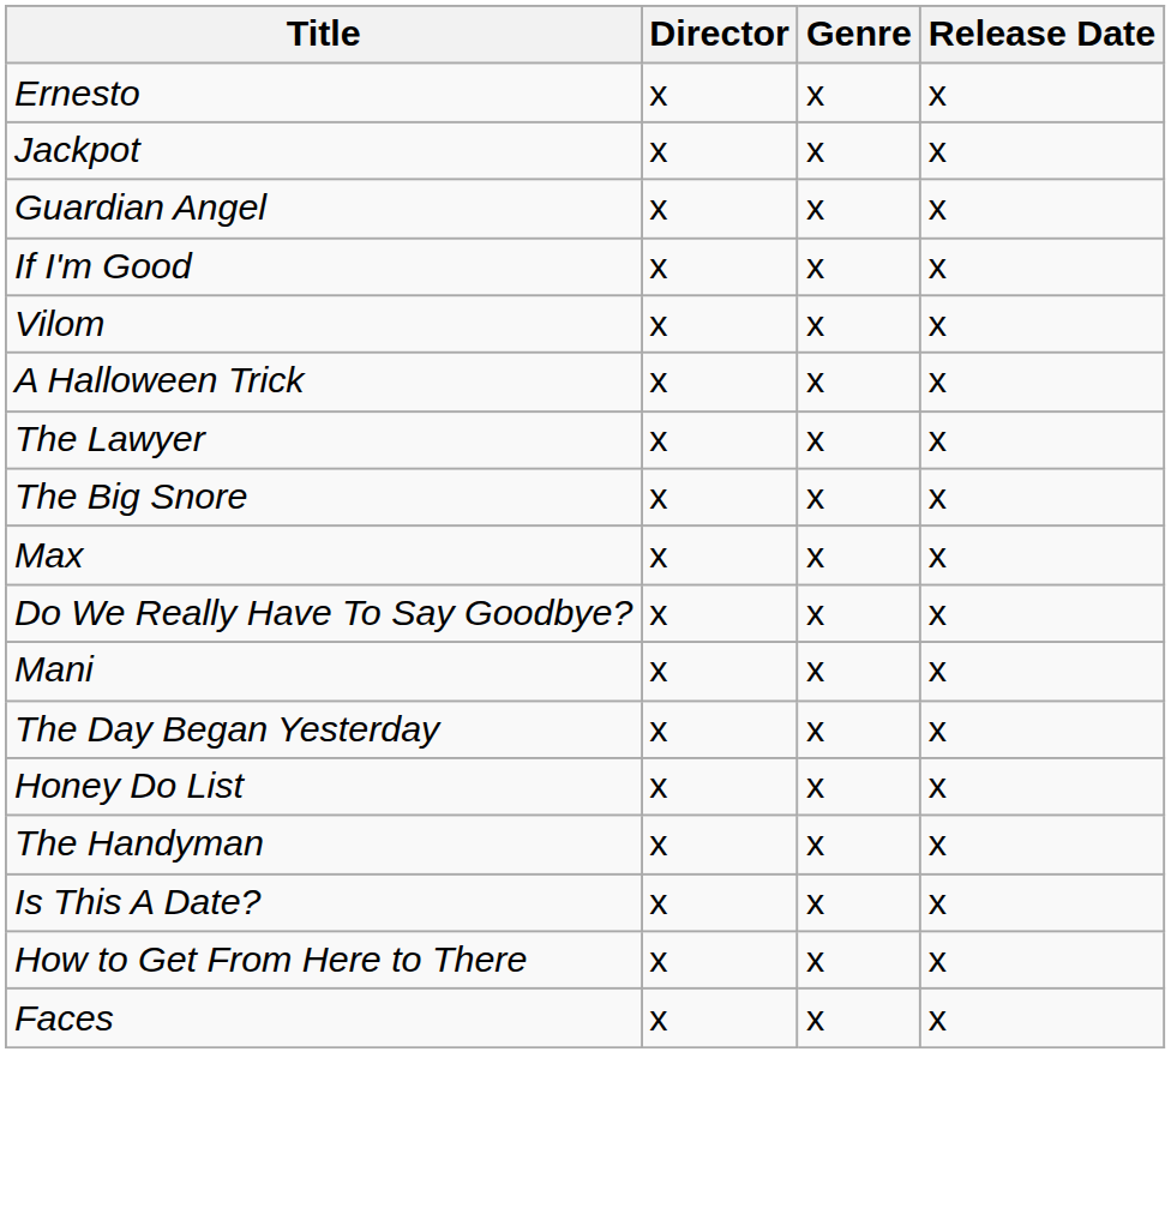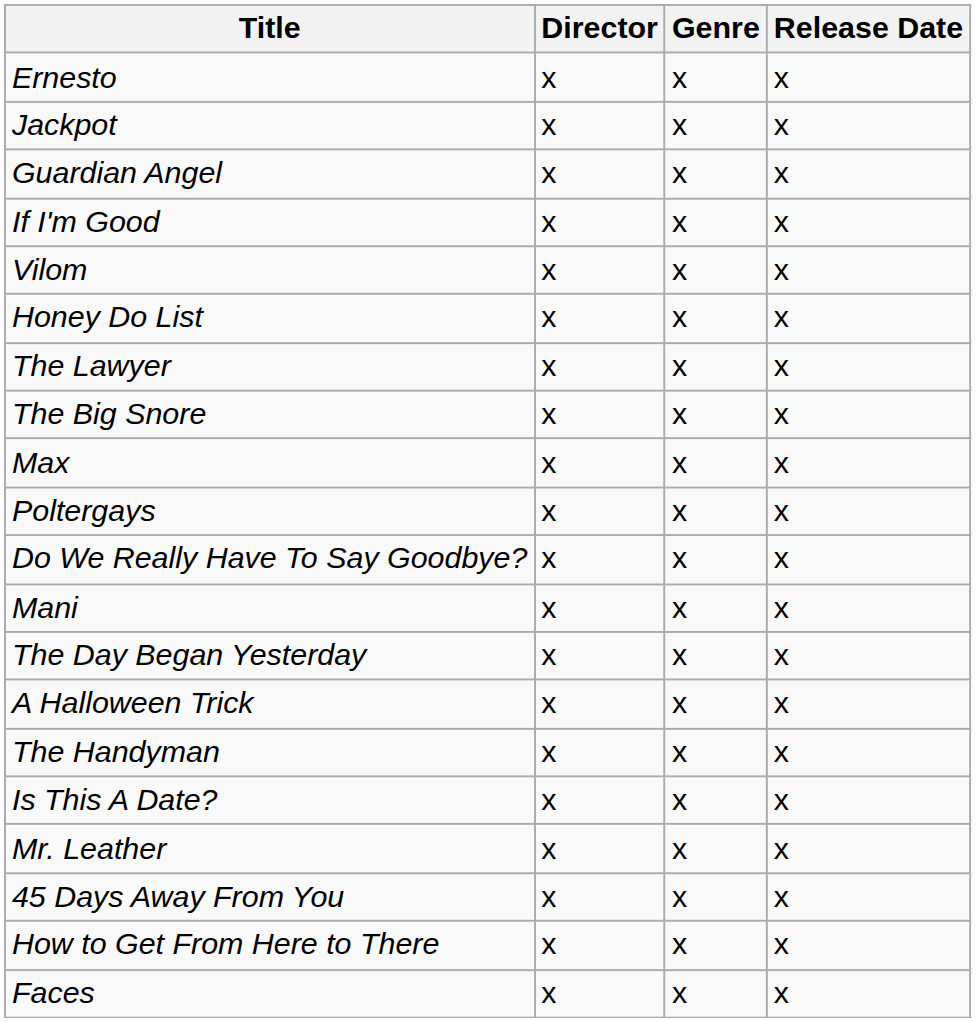rows swapped: A Halloween Trick <-> Honey Do List
+ row: Poltergays | x | x | x
+ row: Mr. Leather | x | x | x
+ row: 45 Days Away From You | x | x | x
